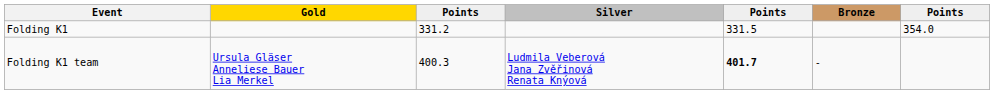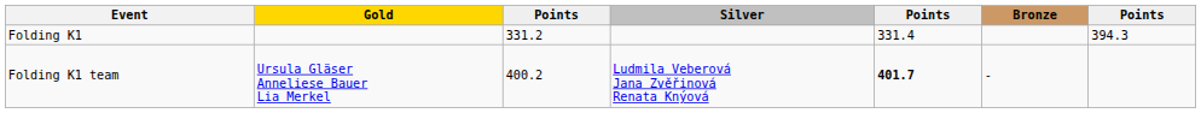Folding K1 | column 5: 331.5 -> 331.4
Folding K1 | column 7: 354.0 -> 394.3
Folding K1 team | column 3: 400.3 -> 400.2
